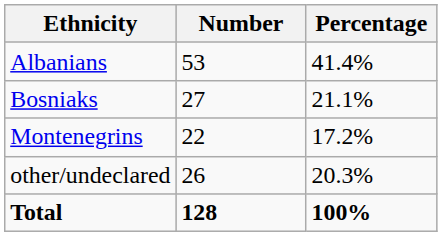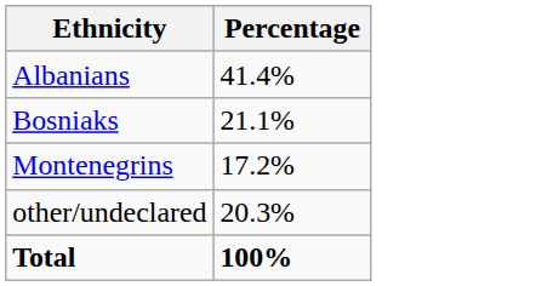- column: Number | 53 | 27 | 22 | 26 | 128
